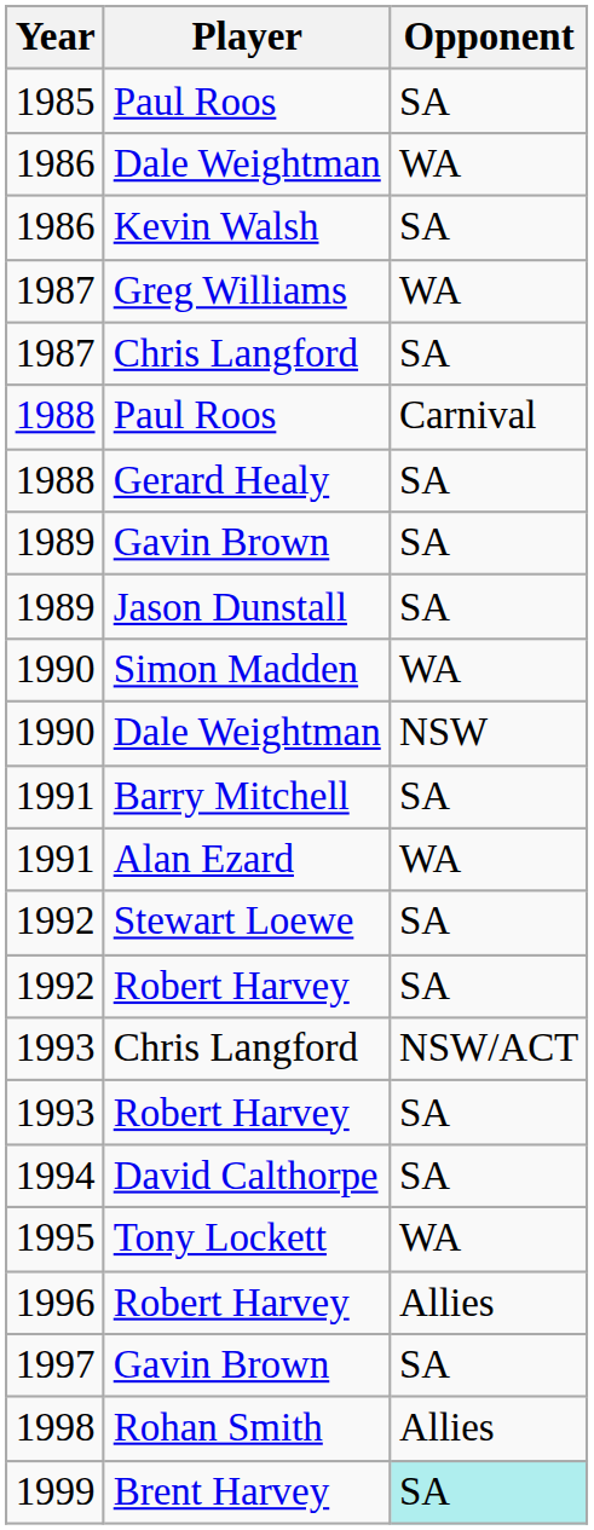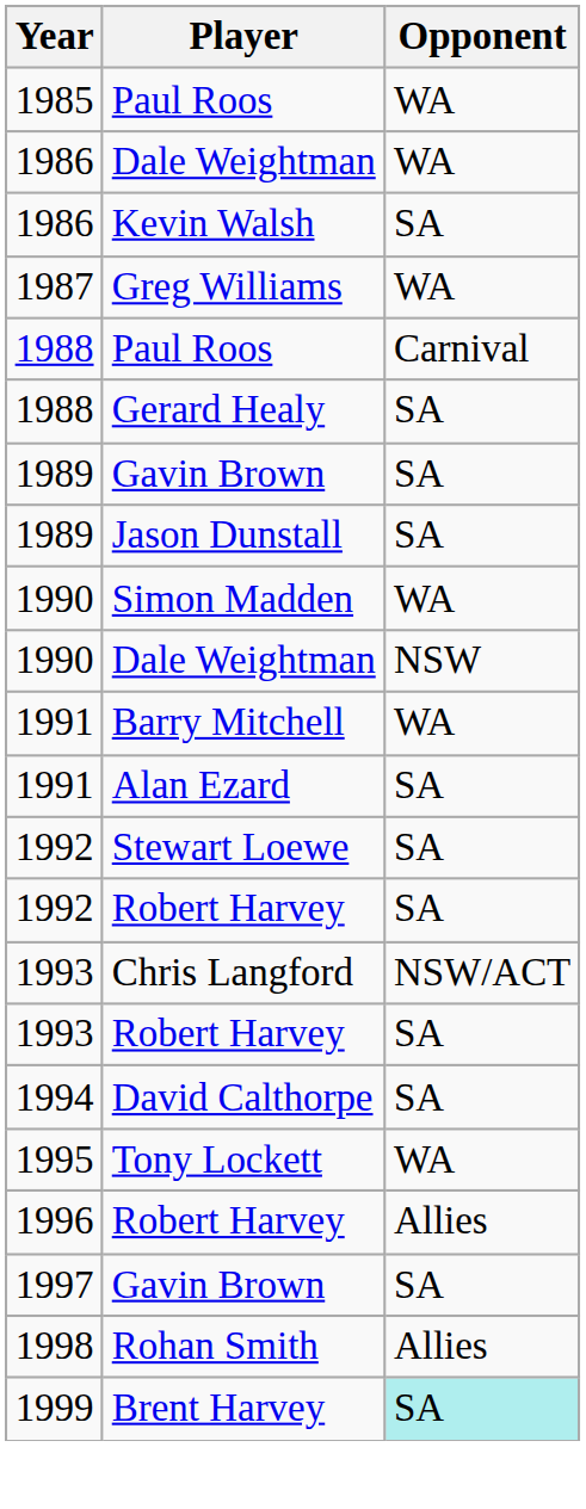1985 / Paul Roos | Opponent: SA -> WA
- row: 1987 | Chris Langford | SA
Barry Mitchell | Opponent: SA -> WA
Alan Ezard | Opponent: WA -> SA
